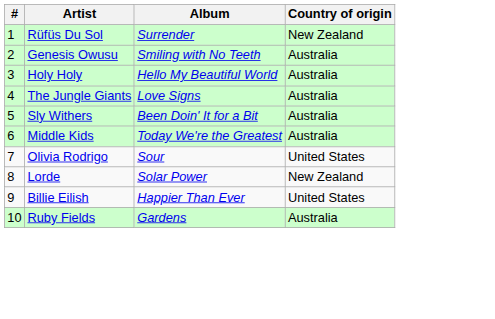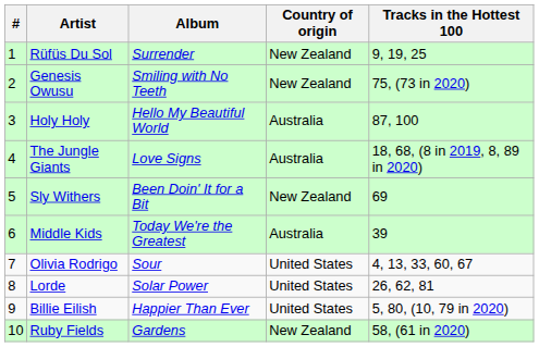+ column: Tracks in the Hottest 100 | 9, 19, 25 | 75, (73 in 2020) | 87, 100 | 18, 68, (8 in 2019, 8, 89 in 2020) | 69 | 39 | 4, 13, 33, 60, 67 | 26, 62, 81 | 5, 80, (10, 79 in 2020) | 58, (61 in 2020)
Genesis Owusu | Country of origin: Australia -> New Zealand
Sly Withers | Country of origin: Australia -> New Zealand
Lorde | Country of origin: New Zealand -> United States
Ruby Fields | Country of origin: Australia -> New Zealand
